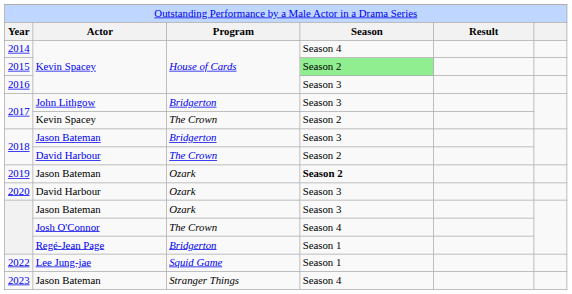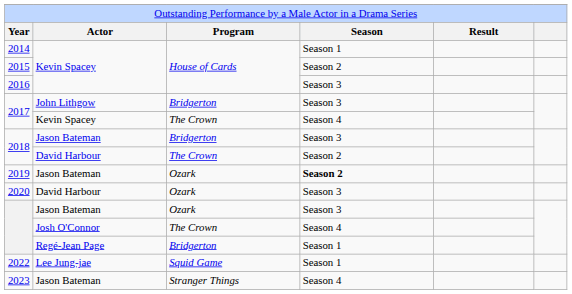2014 | column 4: Season 4 -> Season 1
2015 | column 4: lightgreen background -> no background
2017 / Kevin Spacey | column 4: Season 2 -> Season 4
